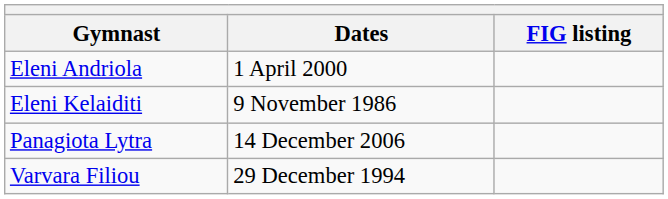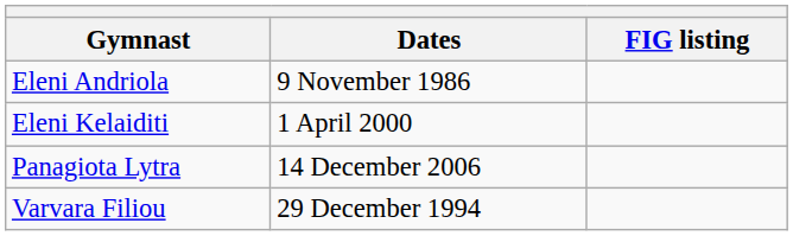Eleni Andriola | Dates: 1 April 2000 -> 9 November 1986
Eleni Kelaiditi | Dates: 9 November 1986 -> 1 April 2000
